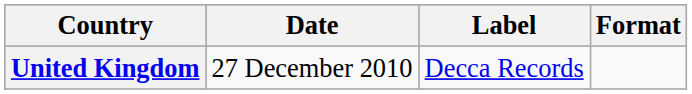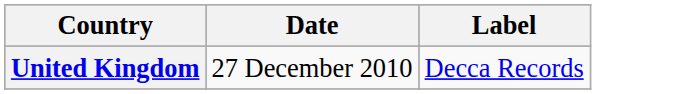- column: Format
